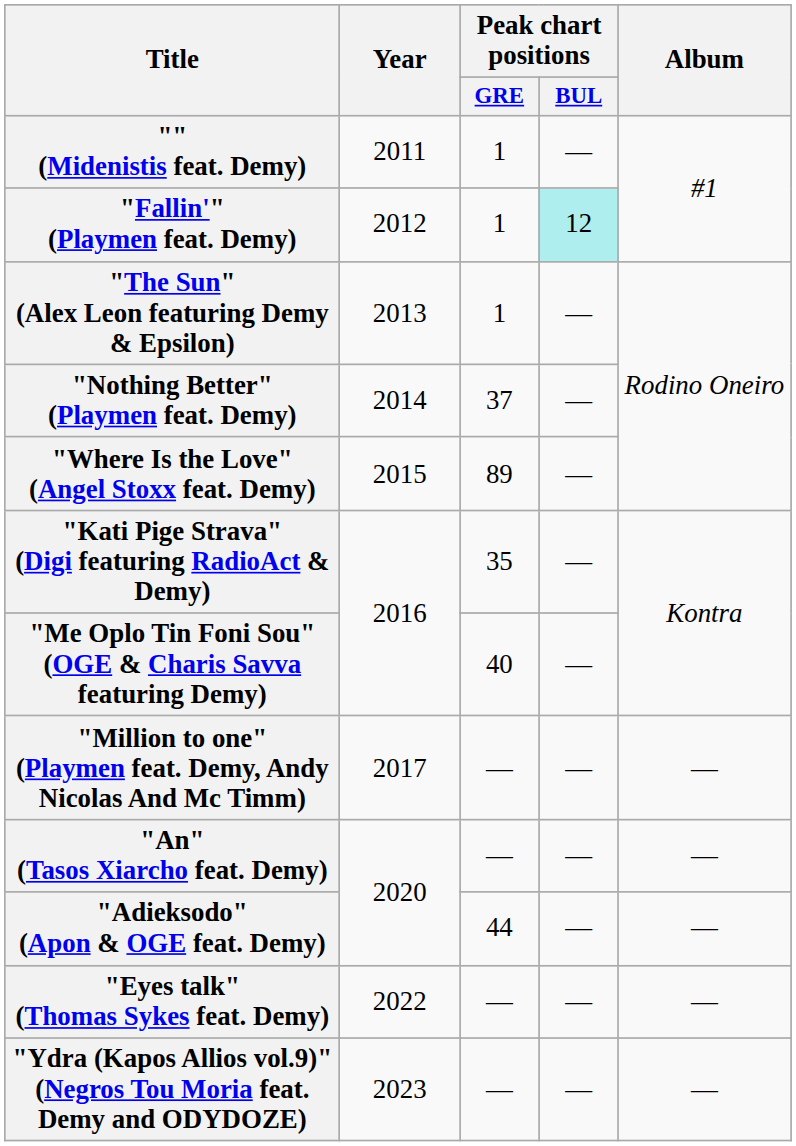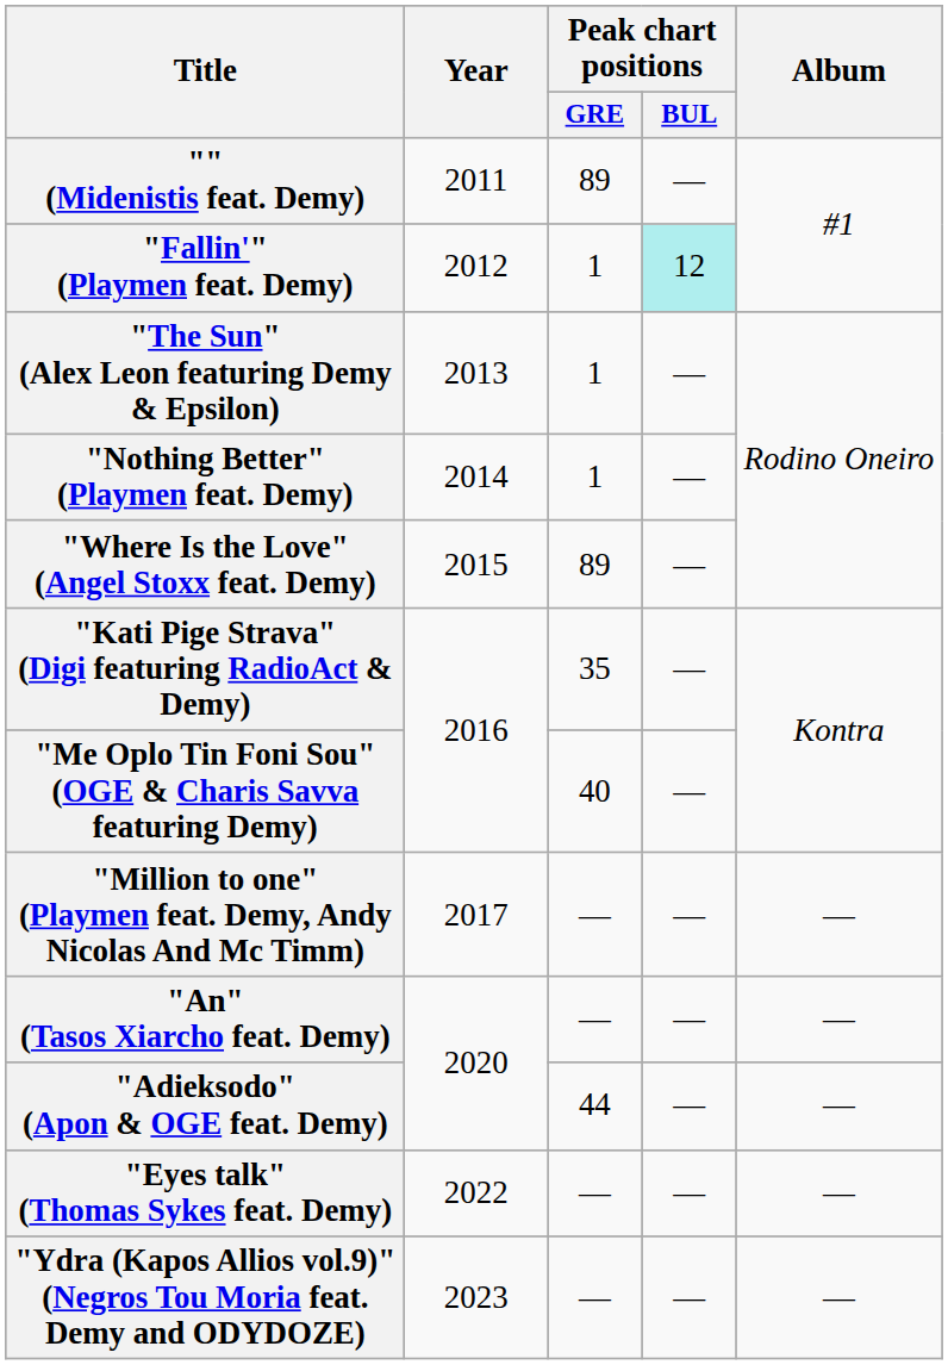"" (Midenistis feat. Demy) | Peak chart positions / GRE: 1 -> 89
"Nothing Better" (Playmen feat. Demy) | Peak chart positions / GRE: 37 -> 1
